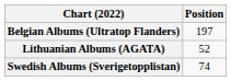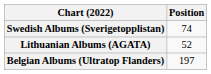rows swapped: Belgian Albums (Ultratop Flanders) <-> Swedish Albums (Sverigetopplistan)
